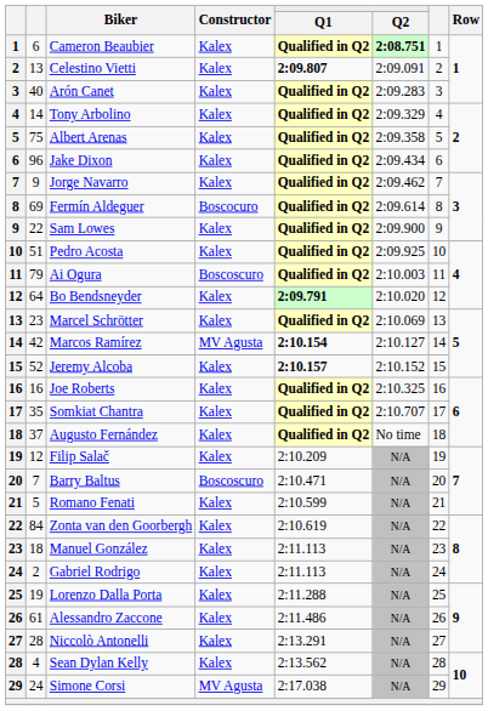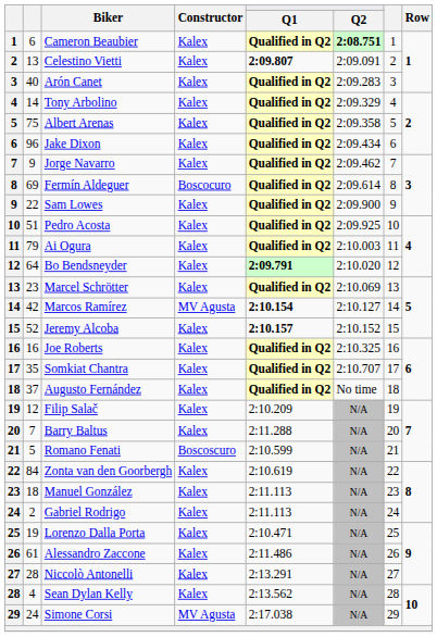Ai Ogura | Constructor: Boscoscuro -> Kalex
Barry Baltus | Constructor: Boscoscuro -> Kalex
Barry Baltus | Q1: 2:10.471 -> 2:11.288
Romano Fenati | Constructor: Kalex -> Boscoscuro
Lorenzo Dalla Porta | Q1: 2:11.288 -> 2:10.471
